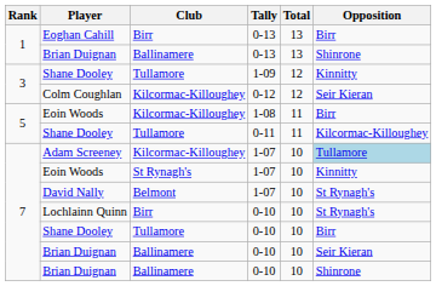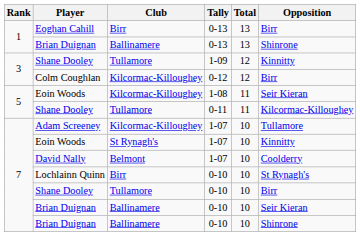Colm Coughlan | Opposition: Seir Kieran -> Birr
Eoin Woods / 1-08 | Opposition: Birr -> Seir Kieran
Adam Screeney | Opposition: lightblue background -> no background
David Nally | Opposition: St Rynagh's -> Coolderry
